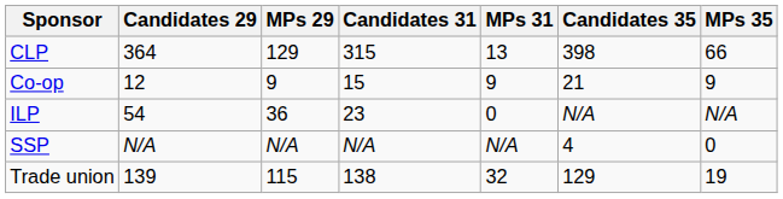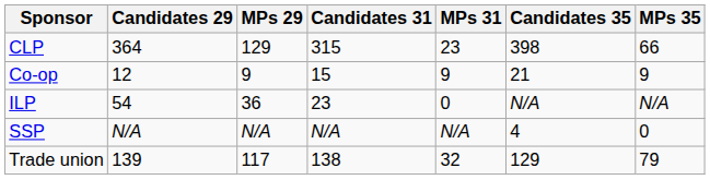CLP | MPs 31: 13 -> 23
Trade union | MPs 29: 115 -> 117
Trade union | MPs 35: 19 -> 79
